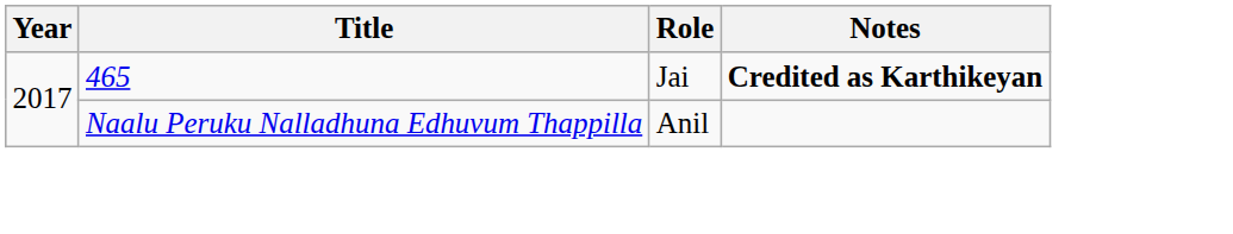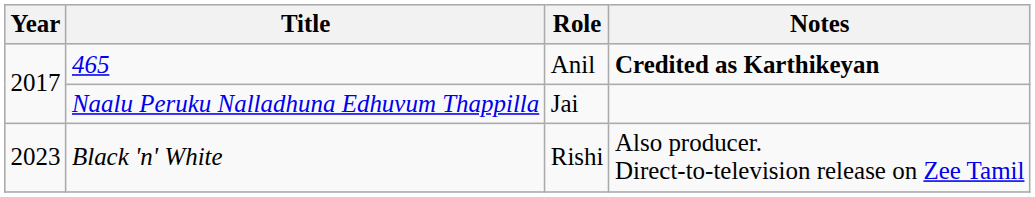465 | Role: Jai -> Anil
Naalu Peruku Nalladhuna Edhuvum Thappilla | Role: Anil -> Jai
+ row: 2023 | Black 'n' White | Rishi | Also producer. Direct-to-television release on Zee Tamil
